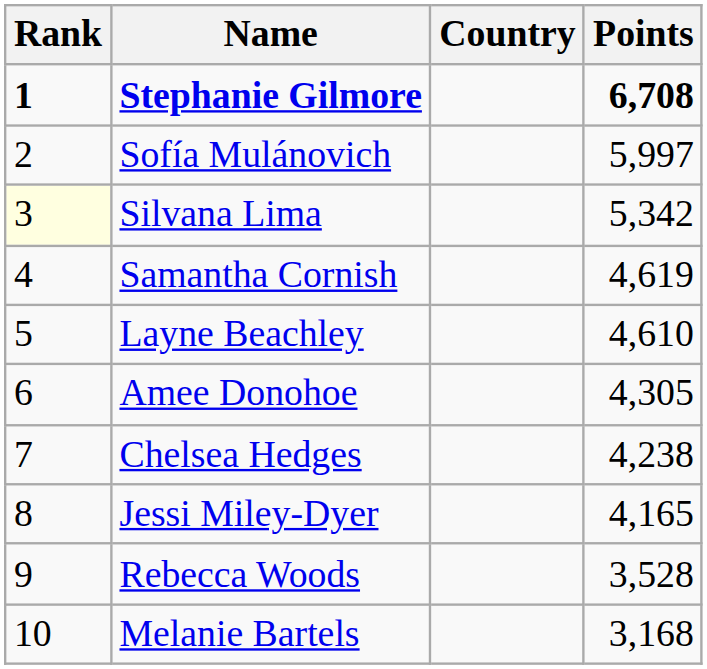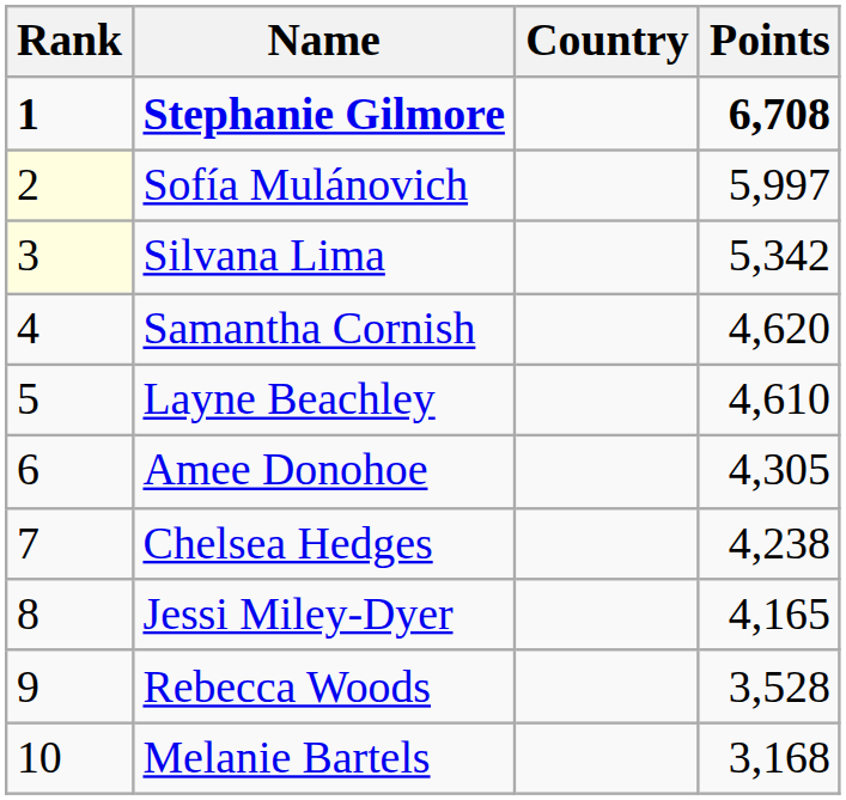Sofía Mulánovich | Rank: no background -> lightyellow background
Samantha Cornish | Points: 4,619 -> 4,620
